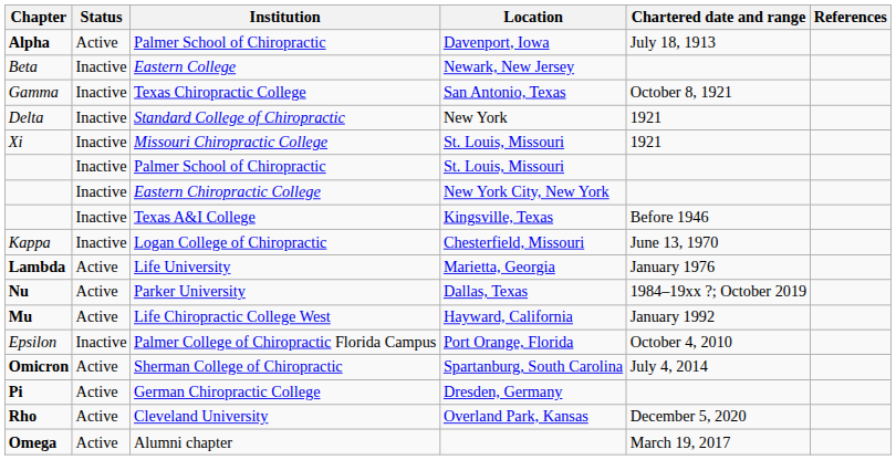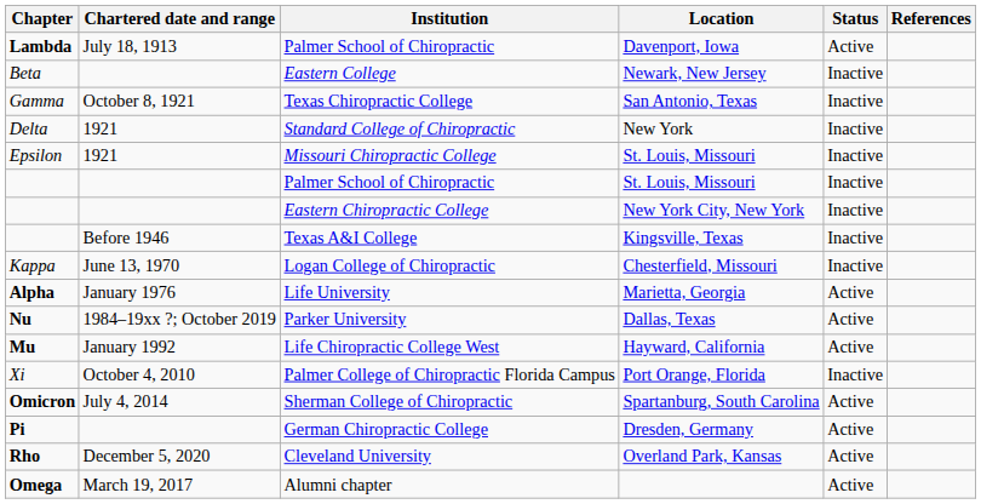columns swapped: Chartered date and range <-> Status
Palmer School of Chiropractic / Davenport, Iowa | Chapter: Alpha -> Lambda
Missouri Chiropractic College | Chapter: Xi -> Epsilon
Life University | Chapter: Lambda -> Alpha
Palmer College of Chiropractic Florida Campus | Chapter: Epsilon -> Xi
